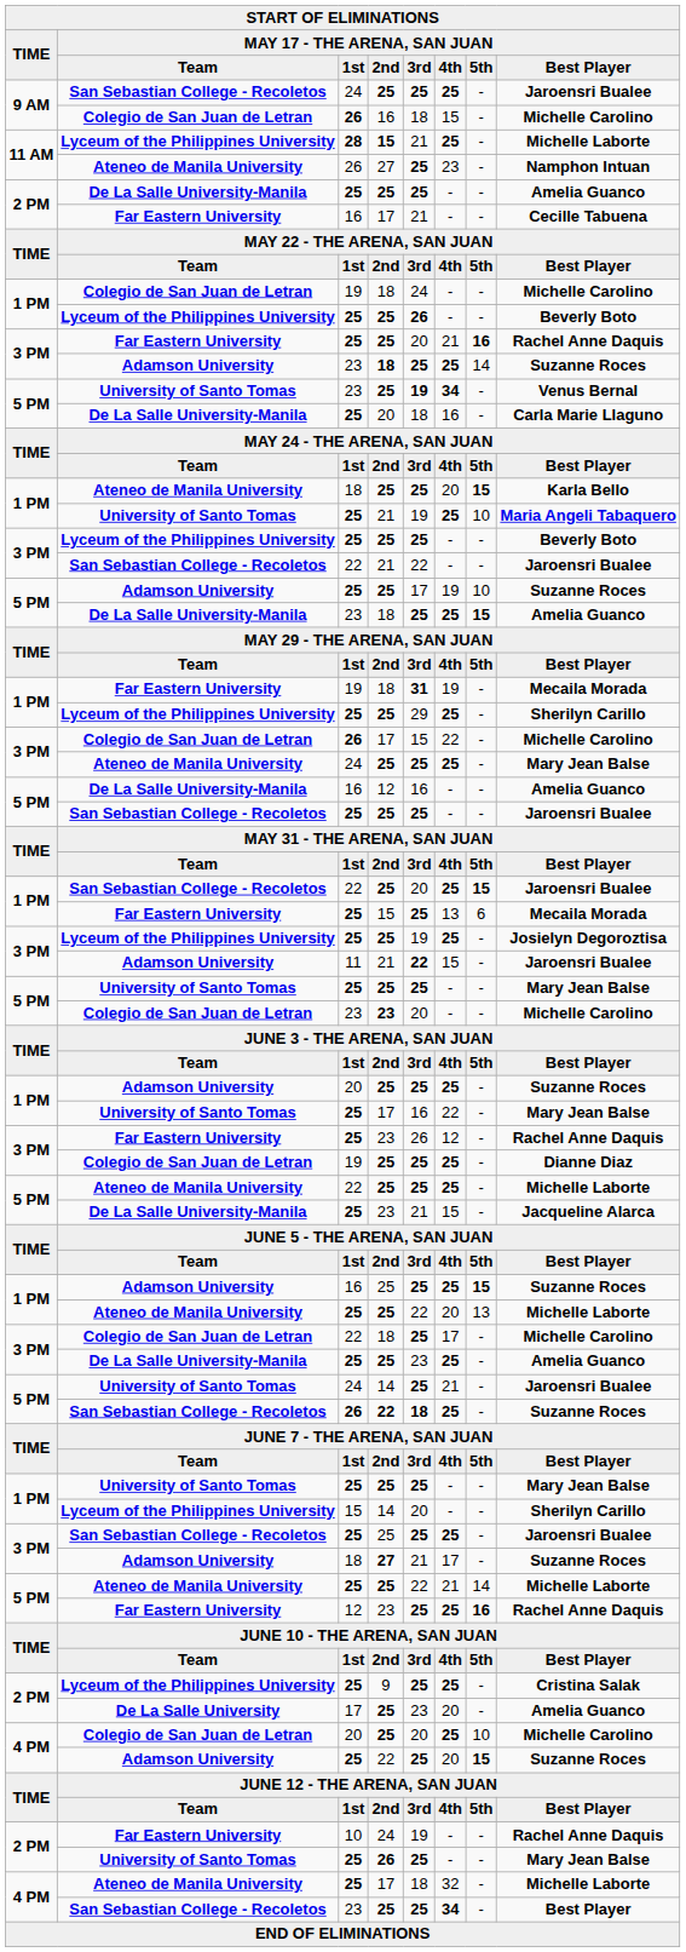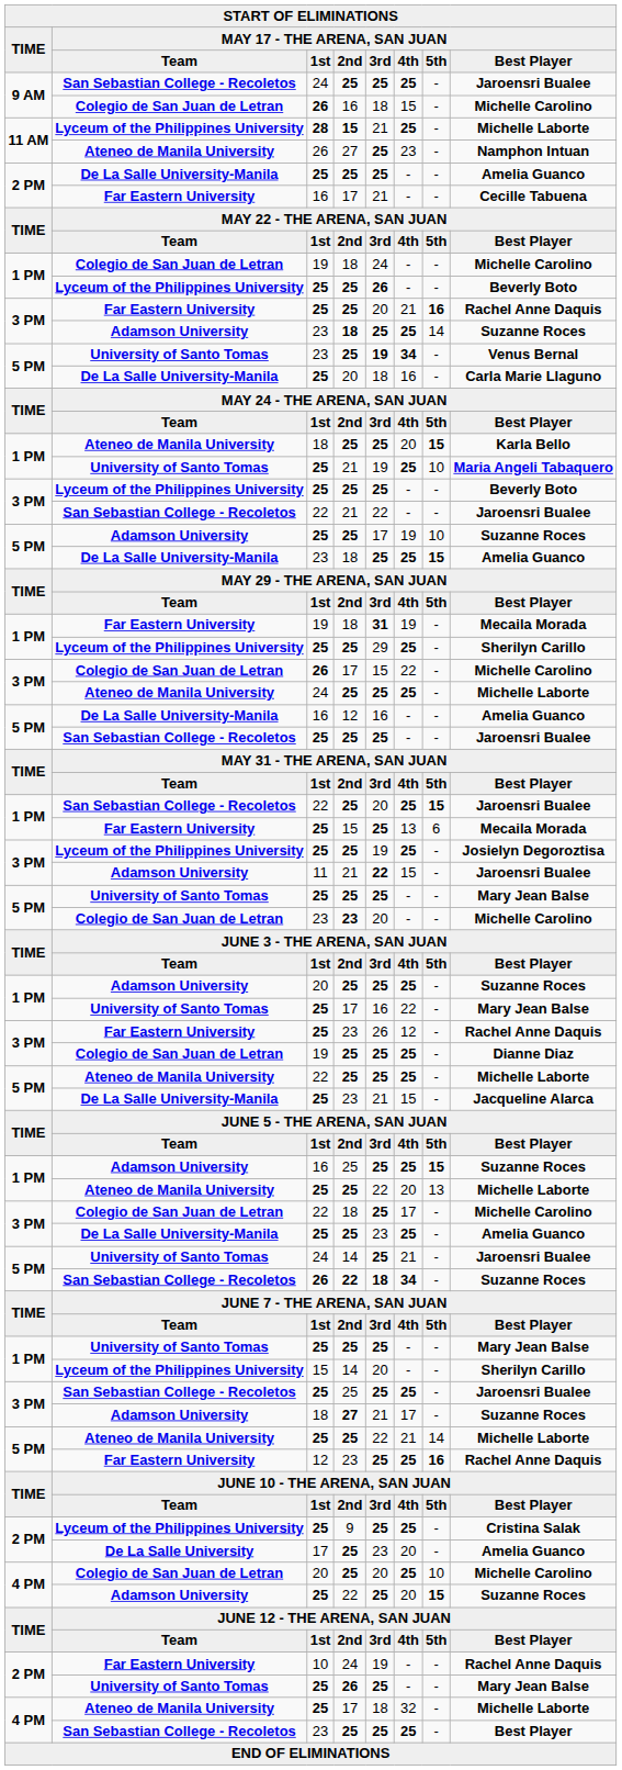Ateneo de Manila University / 24 | column 8: Mary Jean Balse -> Michelle Laborte
San Sebastian College - Recoletos / 26 | column 6: 25 -> 34
San Sebastian College - Recoletos / 23 | column 6: 34 -> 25
